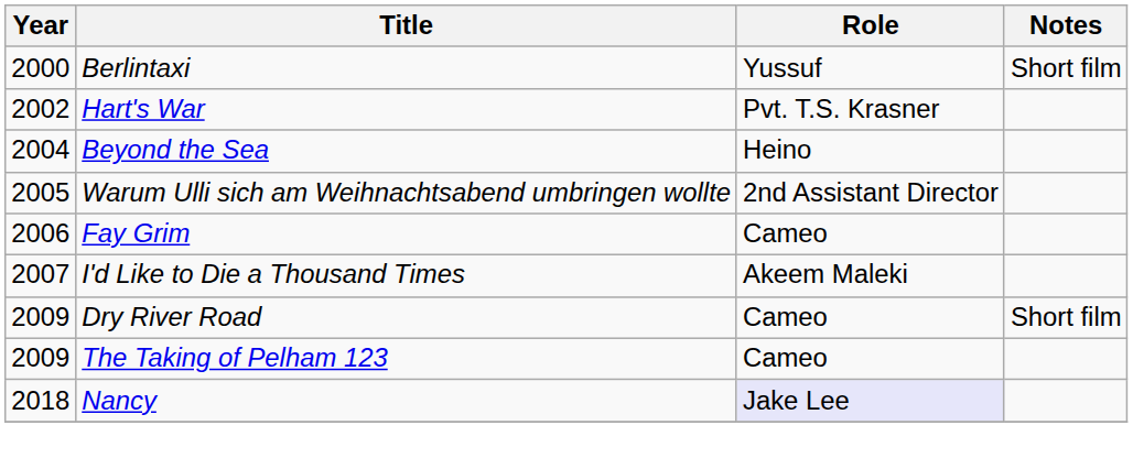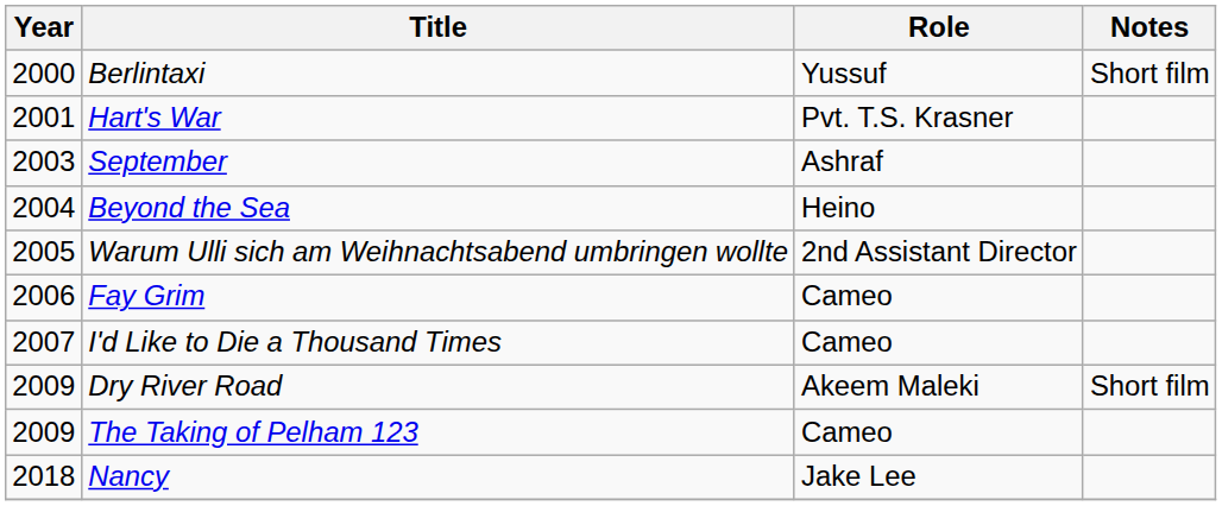Hart's War | Year: 2002 -> 2001
+ row: 2003 | September | Ashraf
I'd Like to Die a Thousand Times | Role: Akeem Maleki -> Cameo
Dry River Road | Role: Cameo -> Akeem Maleki
Nancy | Role: lavender background -> no background
